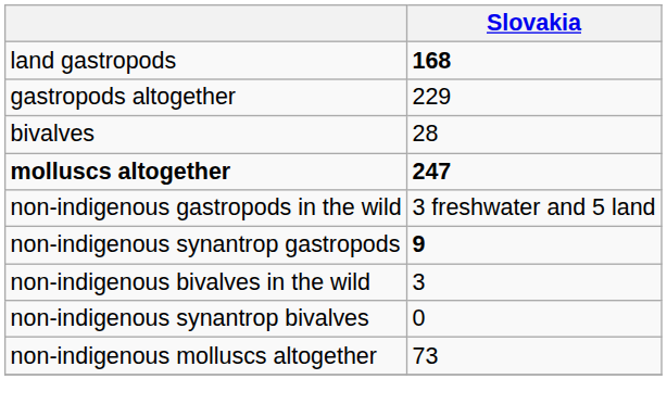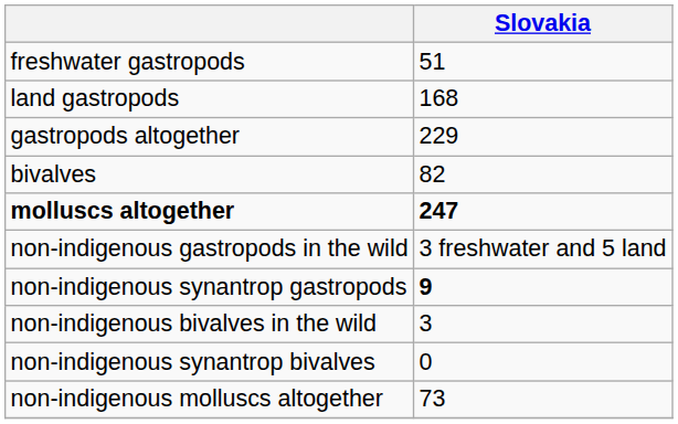+ row: freshwater gastropods | 51
land gastropods | Slovakia: bold -> normal
bivalves | Slovakia: 28 -> 82
